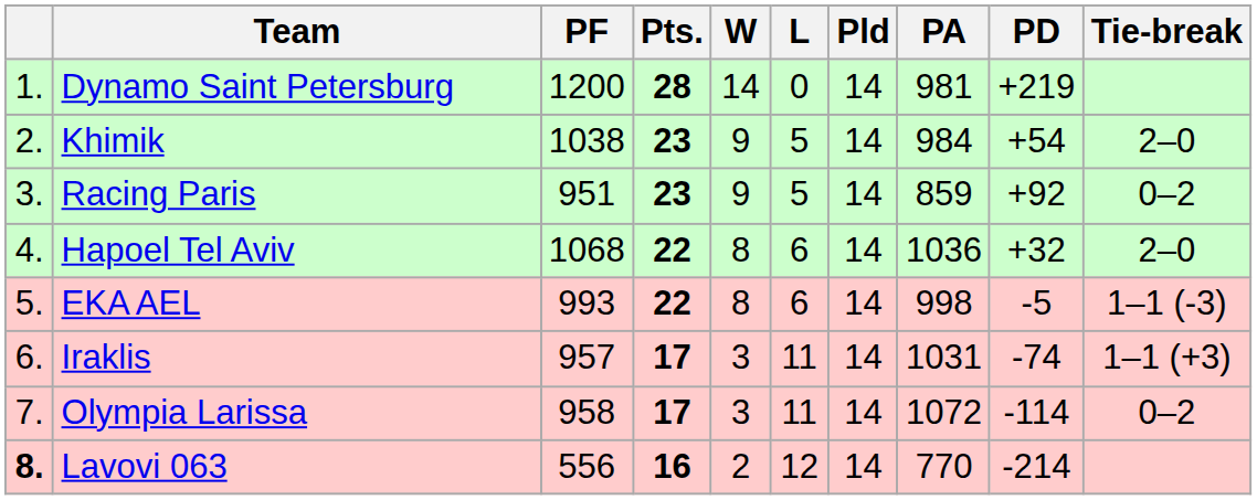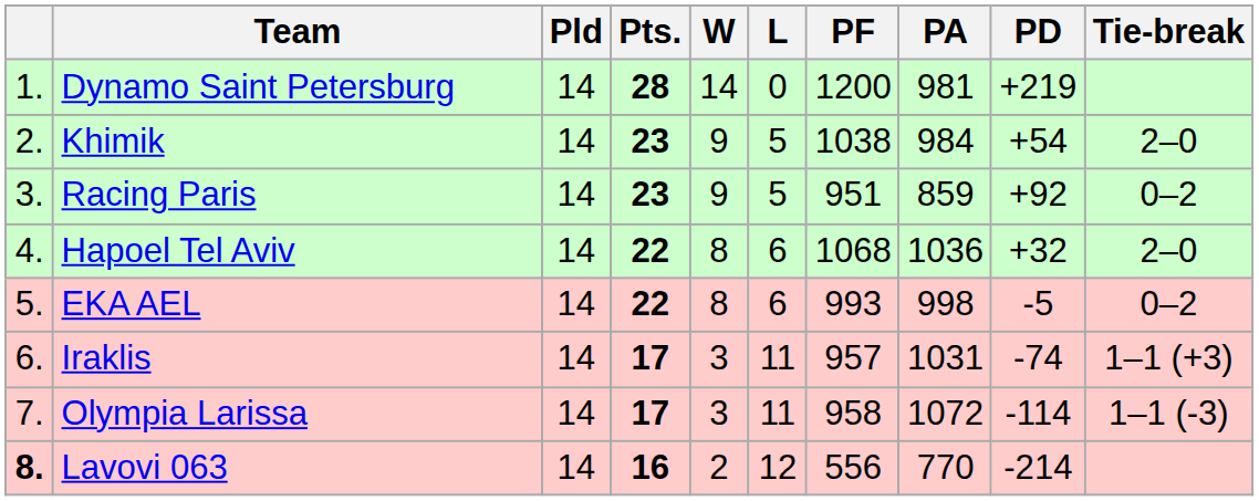columns swapped: Pld <-> PF
EKA AEL | Tie-break: 1–1 (-3) -> 0–2
Olympia Larissa | Tie-break: 0–2 -> 1–1 (-3)
